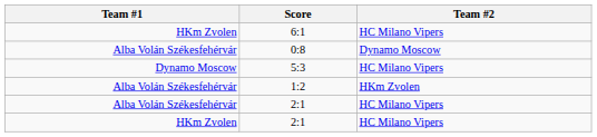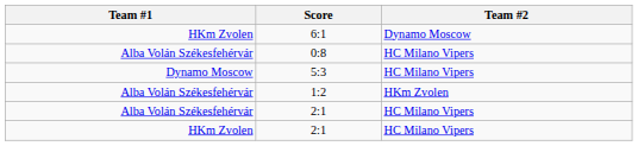6:1 | Team #2: HC Milano Vipers -> Dynamo Moscow
0:8 | Team #2: Dynamo Moscow -> HC Milano Vipers
